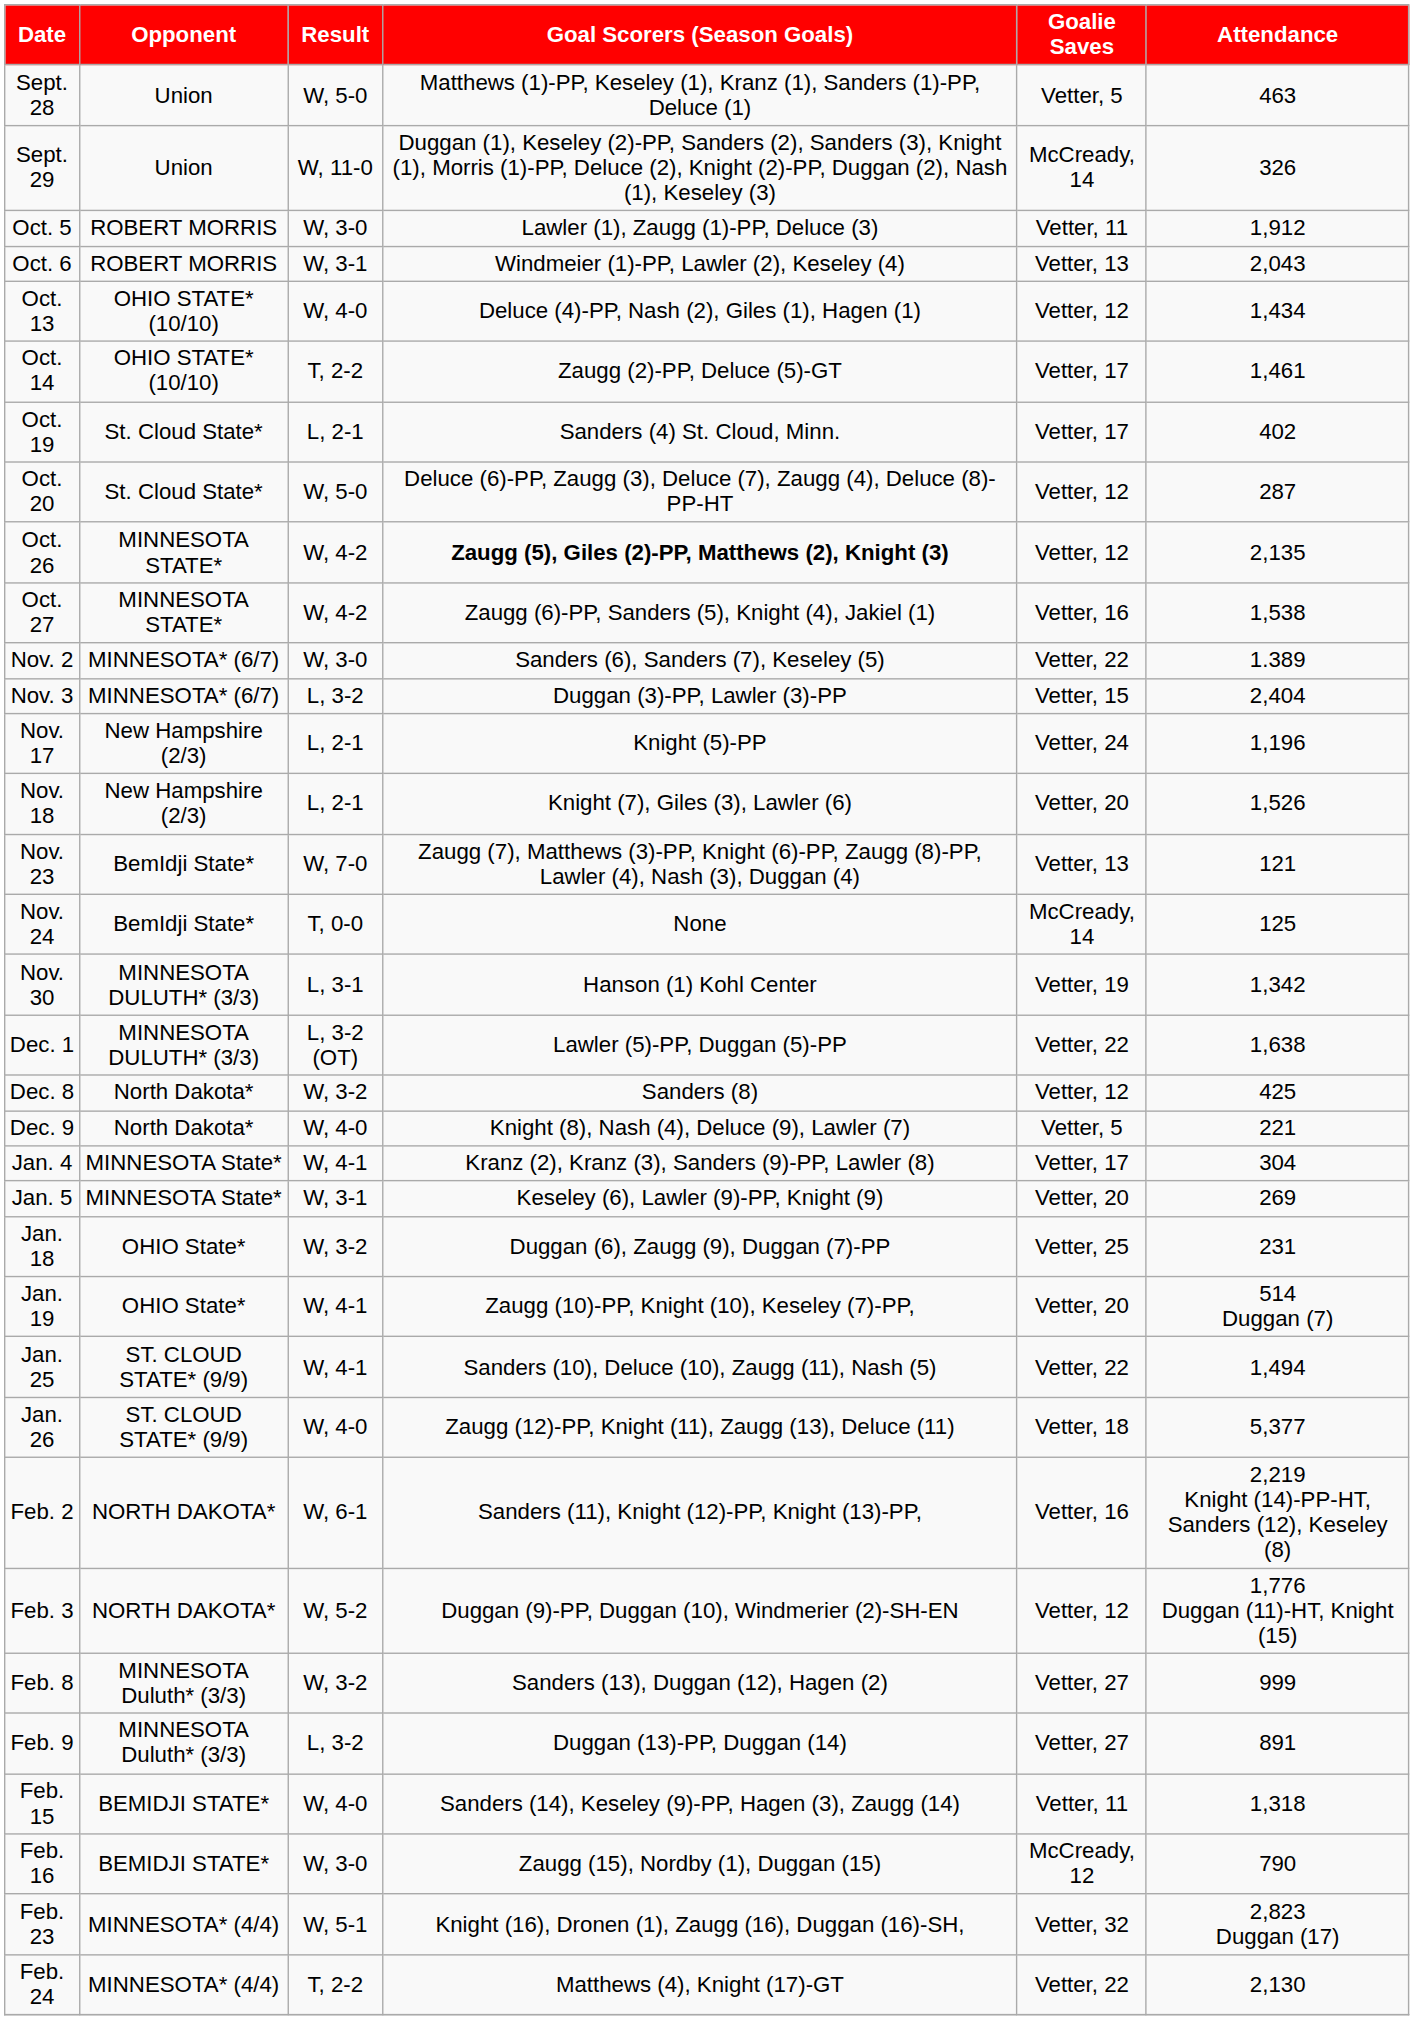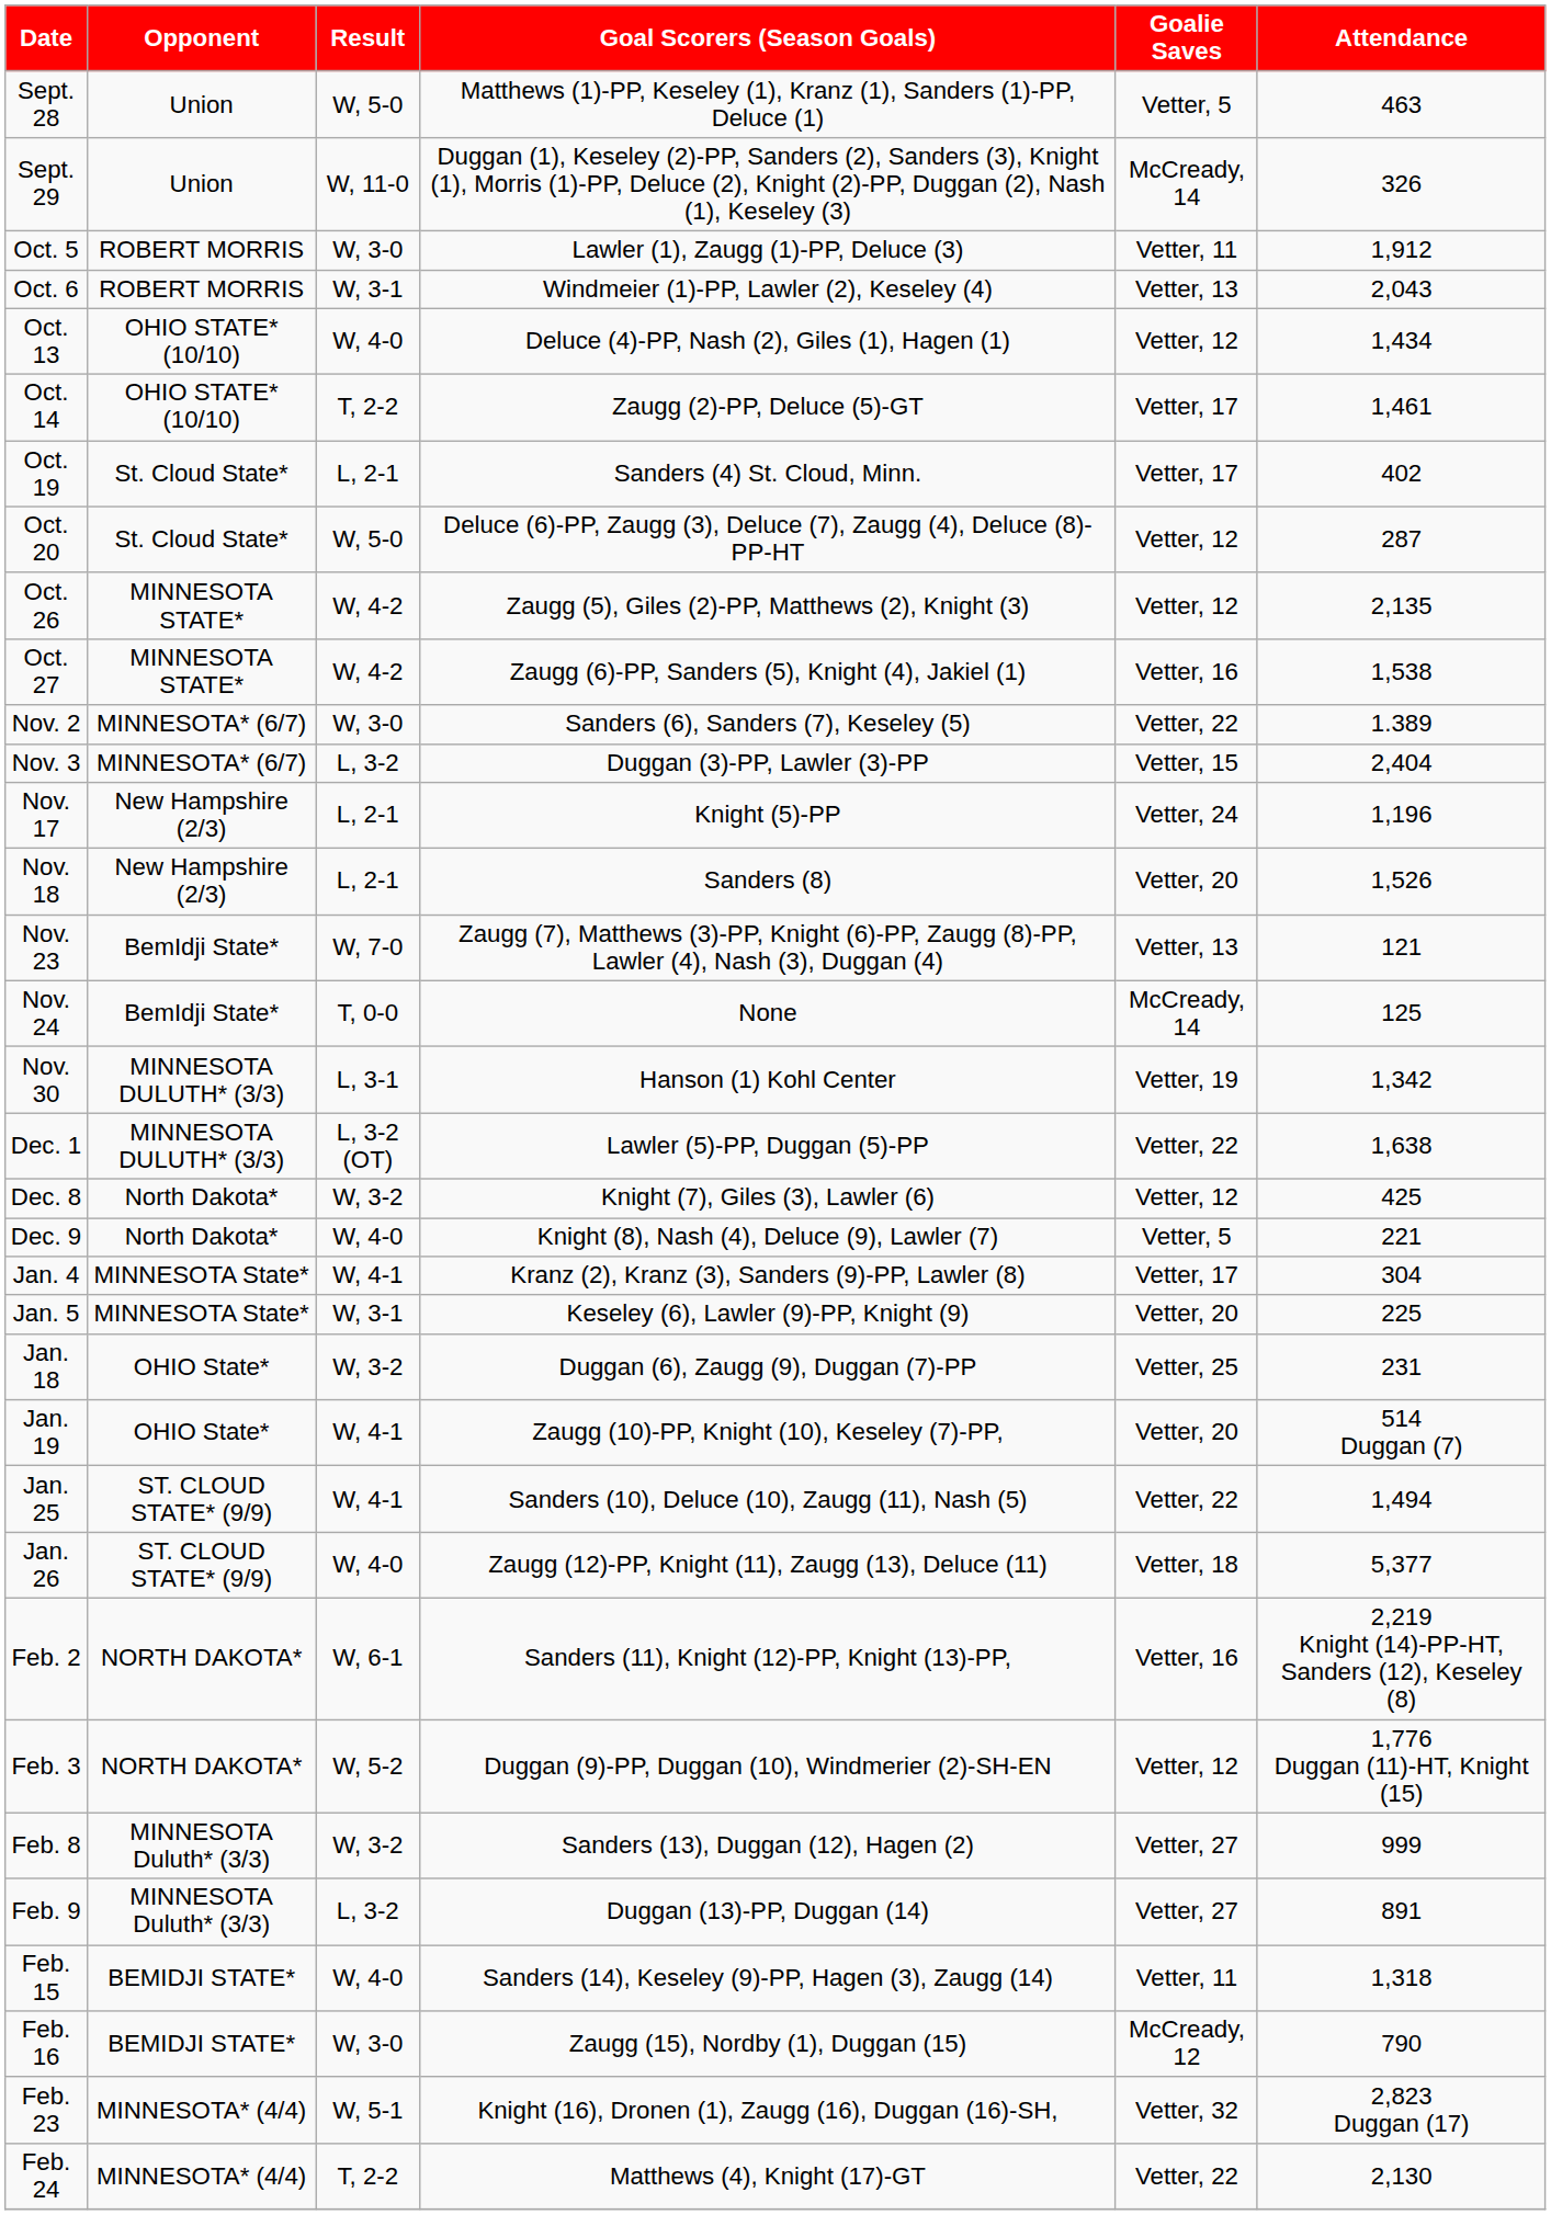Oct. 26 | Goal Scorers (Season Goals): bold -> normal
Nov. 18 | Goal Scorers (Season Goals): Knight (7), Giles (3), Lawler (6) -> Sanders (8)
Dec. 8 | Goal Scorers (Season Goals): Sanders (8) -> Knight (7), Giles (3), Lawler (6)
Jan. 5 | Attendance: 269 -> 225
